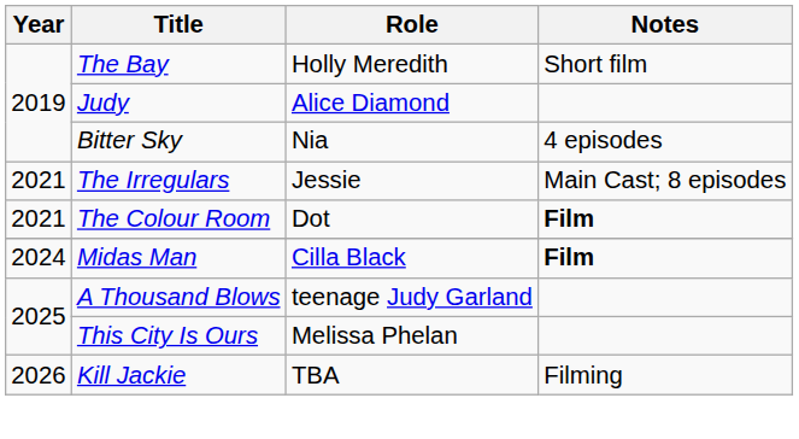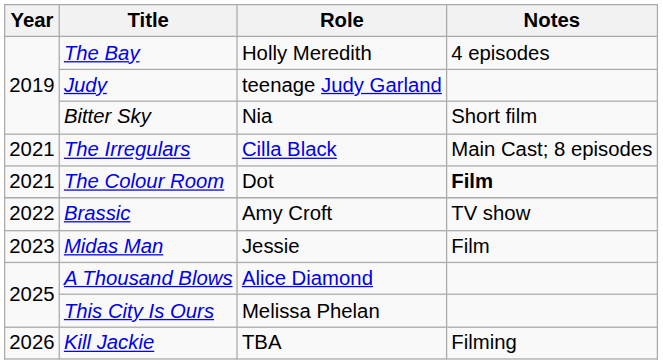The Bay | Notes: Short film -> 4 episodes
Judy | Role: Alice Diamond -> teenage Judy Garland
Bitter Sky | Notes: 4 episodes -> Short film
The Irregulars | Role: Jessie -> Cilla Black
+ row: 2022 | Brassic | Amy Croft | TV show
Midas Man | Year: 2024 -> 2023
Midas Man | Role: Cilla Black -> Jessie
Midas Man | Notes: bold -> normal
A Thousand Blows | Role: teenage Judy Garland -> Alice Diamond
